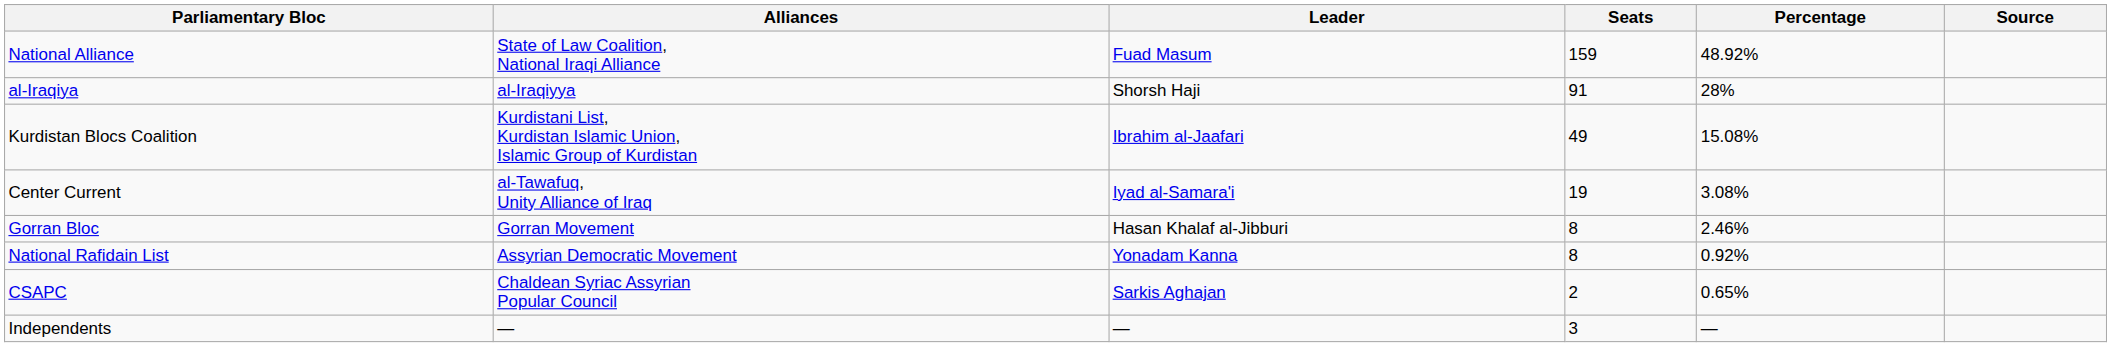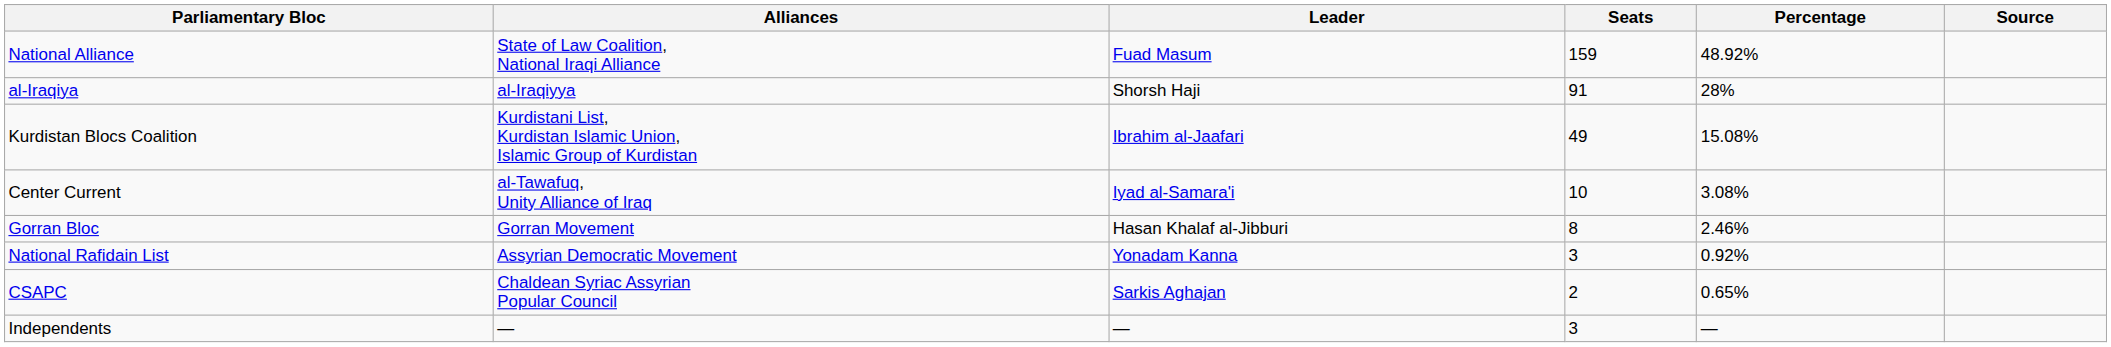Center Current | Seats: 19 -> 10
National Rafidain List | Seats: 8 -> 3
